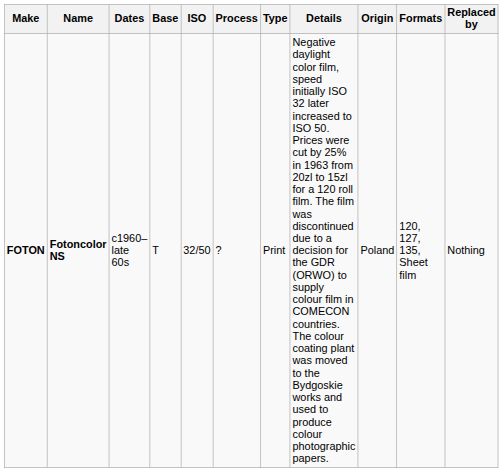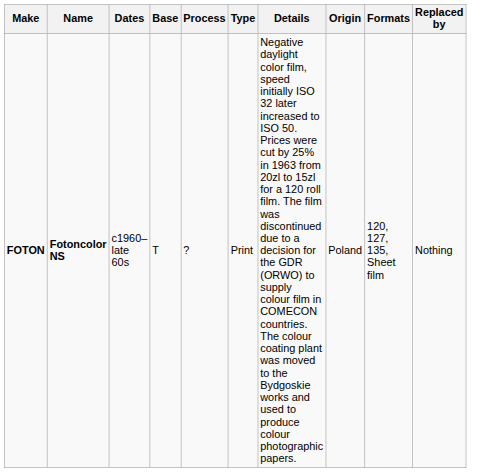- column: ISO | 32/50
